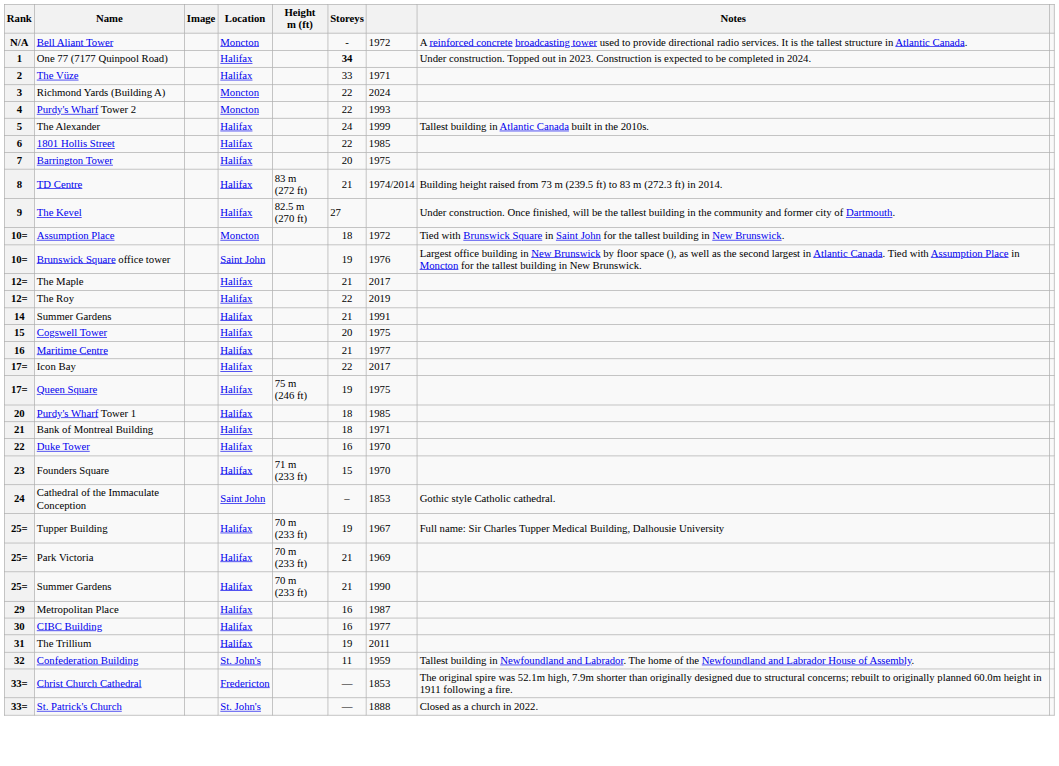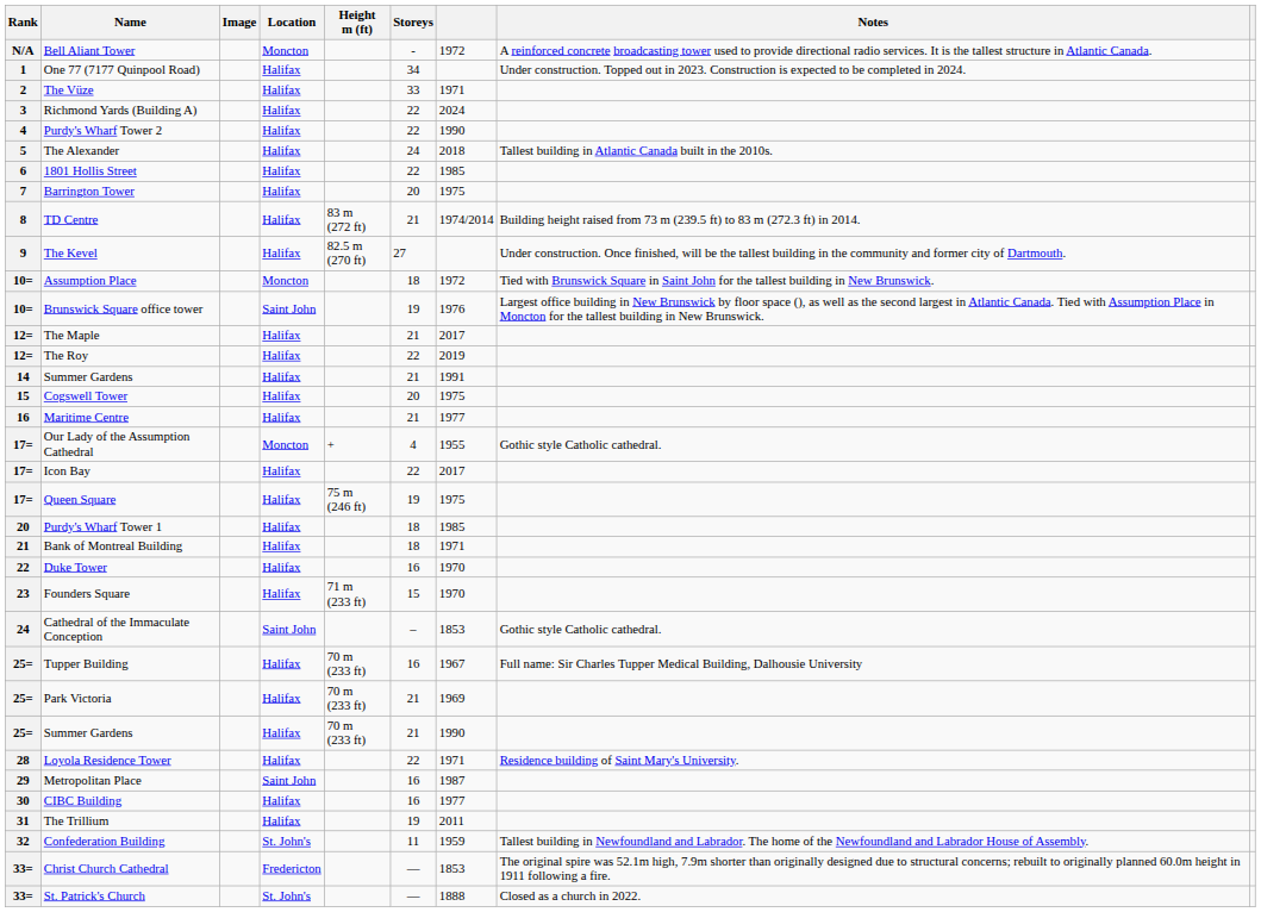One 77 (7177 Quinpool Road) | Storeys: bold -> normal
Richmond Yards (Building A) | Location: Moncton -> Halifax
Purdy's Wharf Tower 2 | Location: Moncton -> Halifax
Purdy's Wharf Tower 2 | column 7: 1993 -> 1990
The Alexander | column 7: 1999 -> 2018
+ row: 17= | Our Lady of the Assumption Cathedral | Moncton | + | 4 | 1955 | Gothic style Catholic cathedral.
Tupper Building | Storeys: 19 -> 16
+ row: 28 | Loyola Residence Tower | Halifax | 22 | 1971 | Residence building of Saint Mary's University.
Metropolitan Place | Location: Halifax -> Saint John
